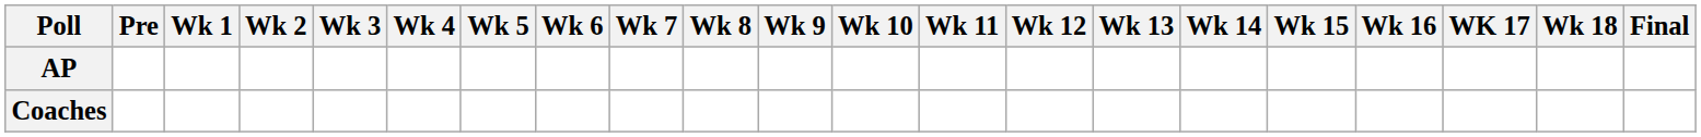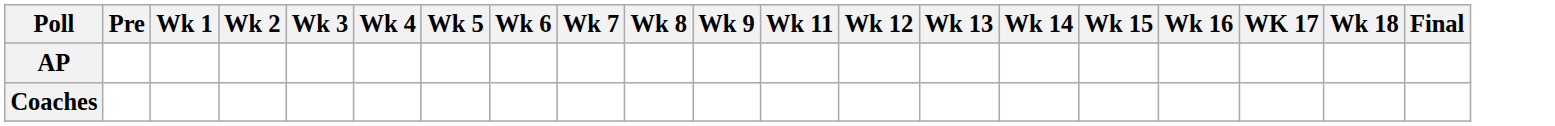- column: Wk 10
